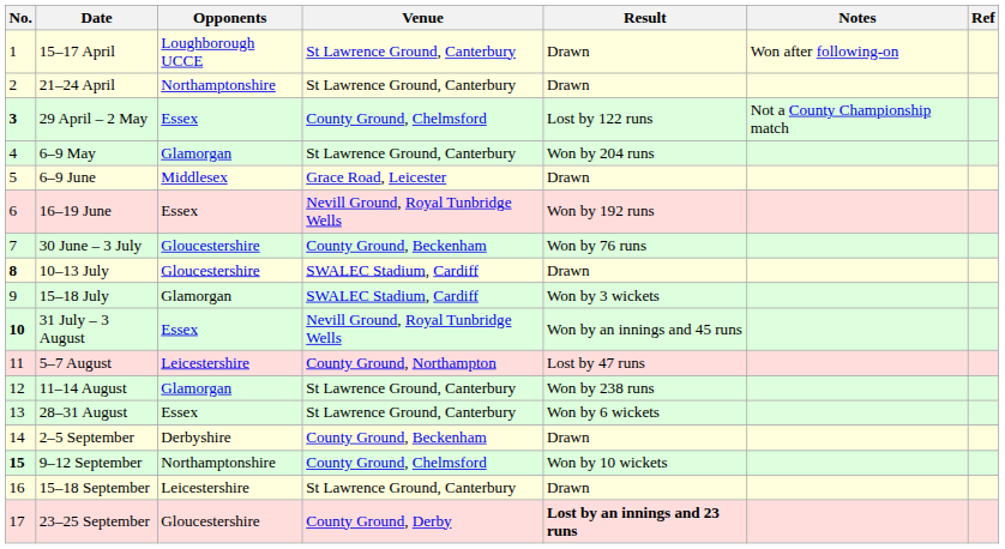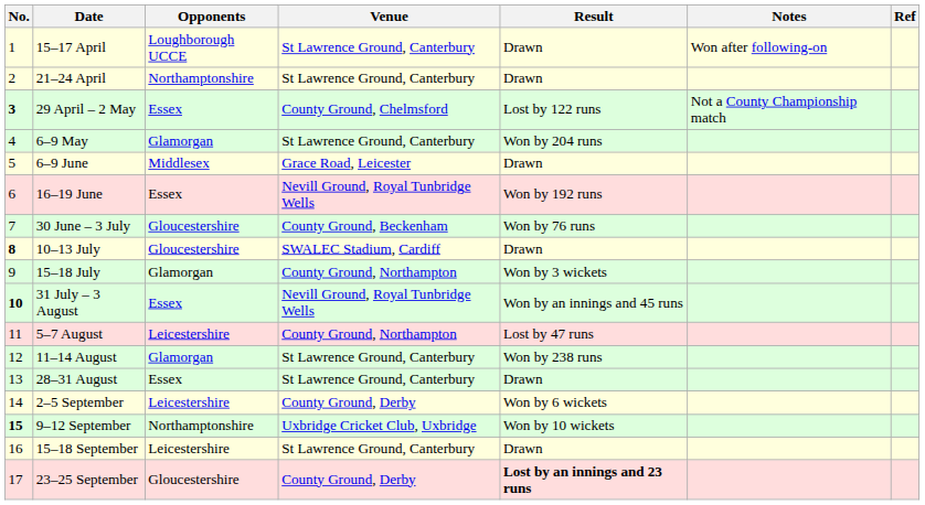15–18 July | Venue: SWALEC Stadium, Cardiff -> County Ground, Northampton
28–31 August | Result: Won by 6 wickets -> Drawn
2–5 September | Opponents: Derbyshire -> Leicestershire
2–5 September | Venue: County Ground, Beckenham -> County Ground, Derby
2–5 September | Result: Drawn -> Won by 6 wickets
9–12 September | Venue: County Ground, Chelmsford -> Uxbridge Cricket Club, Uxbridge
